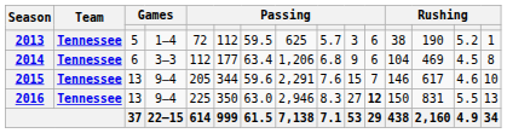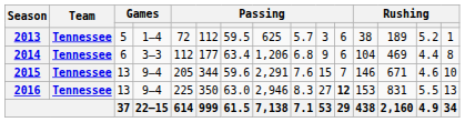2013 | column 13: 190 -> 189
2014 | column 14: 4.5 -> 4.4
2015 | column 13: 617 -> 671
2016 | column 12: 150 -> 153
